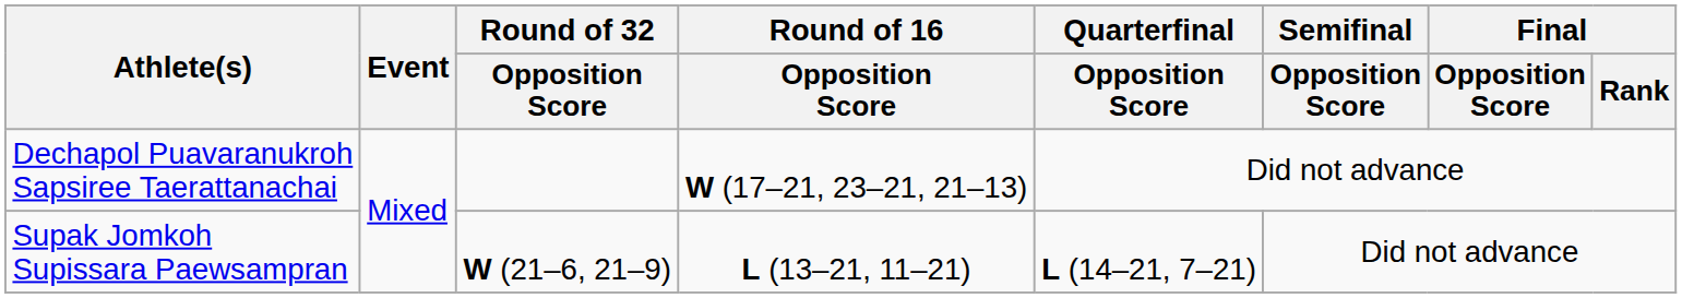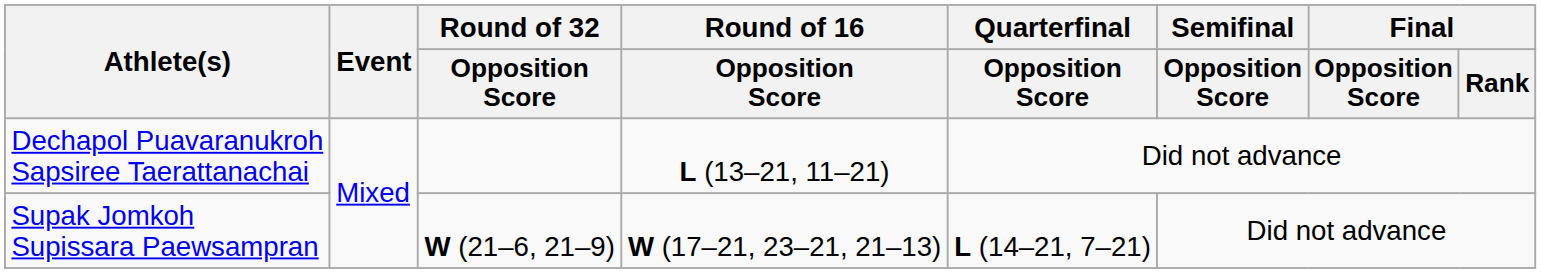Dechapol Puavaranukroh Sapsiree Taerattanachai | Round of 16 / Opposition Score: W (17–21, 23–21, 21–13) -> L (13–21, 11–21)
Supak Jomkoh Supissara Paewsampran | Round of 16 / Opposition Score: L (13–21, 11–21) -> W (17–21, 23–21, 21–13)
